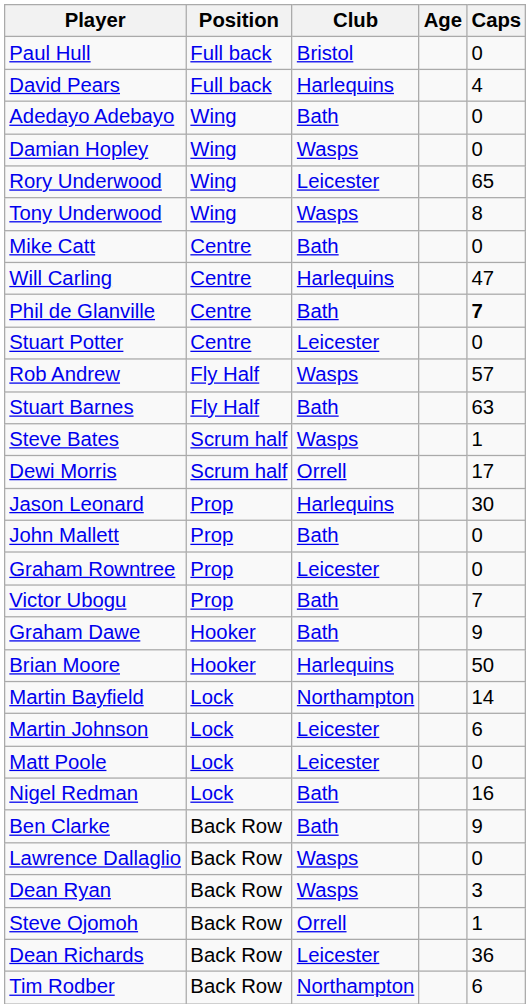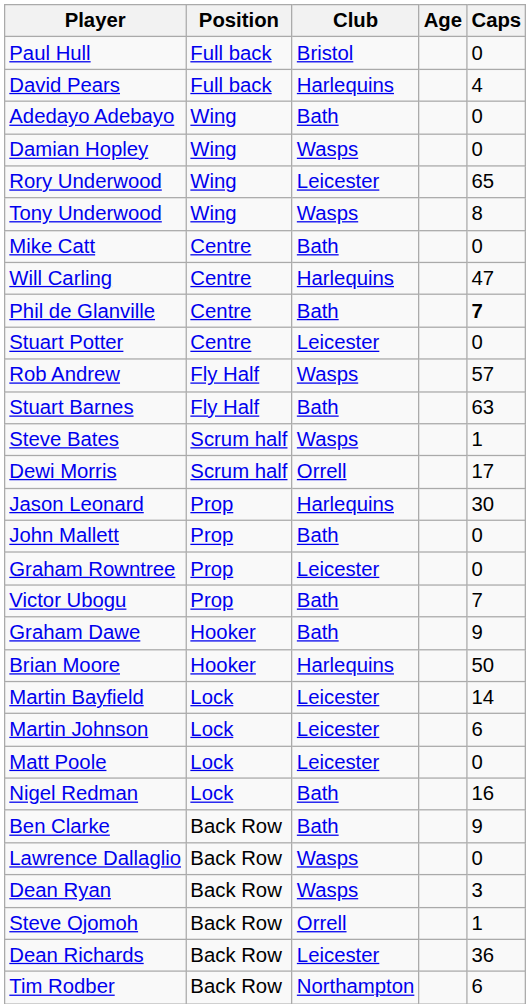Martin Bayfield | Club: Northampton -> Leicester
